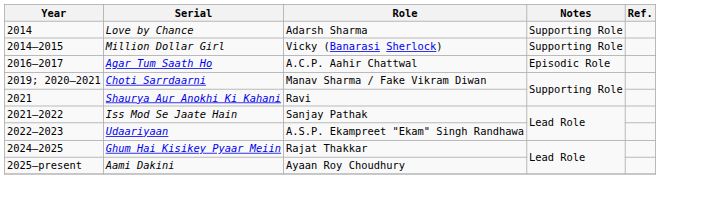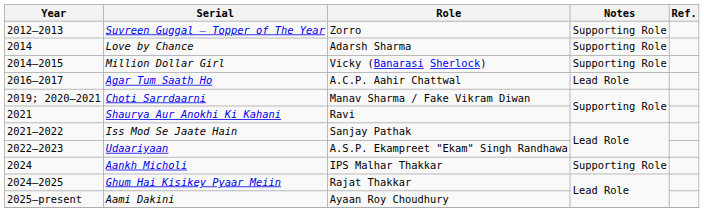+ row: 2012–2013 | Suvreen Guggal – Topper of The Year | Zorro | Supporting Role
Agar Tum Saath Ho | Notes: Episodic Role -> Lead Role
+ row: 2024 | Aankh Micholi | IPS Malhar Thakkar | Supporting Role
